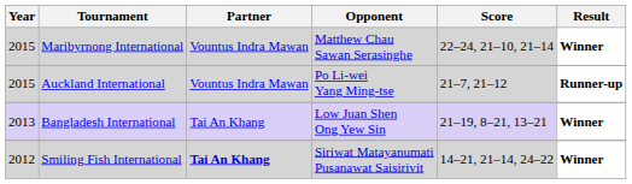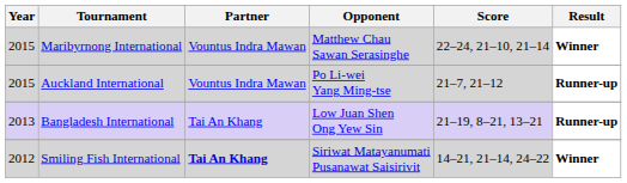Bangladesh International | Result: Winner -> Runner-up
